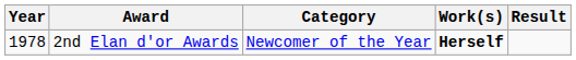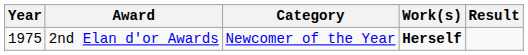2nd Elan d'or Awards | Year: 1978 -> 1975
